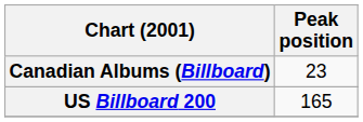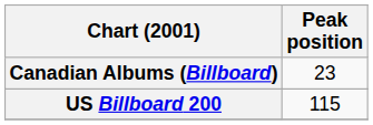US Billboard 200 | Peak position: 165 -> 115
